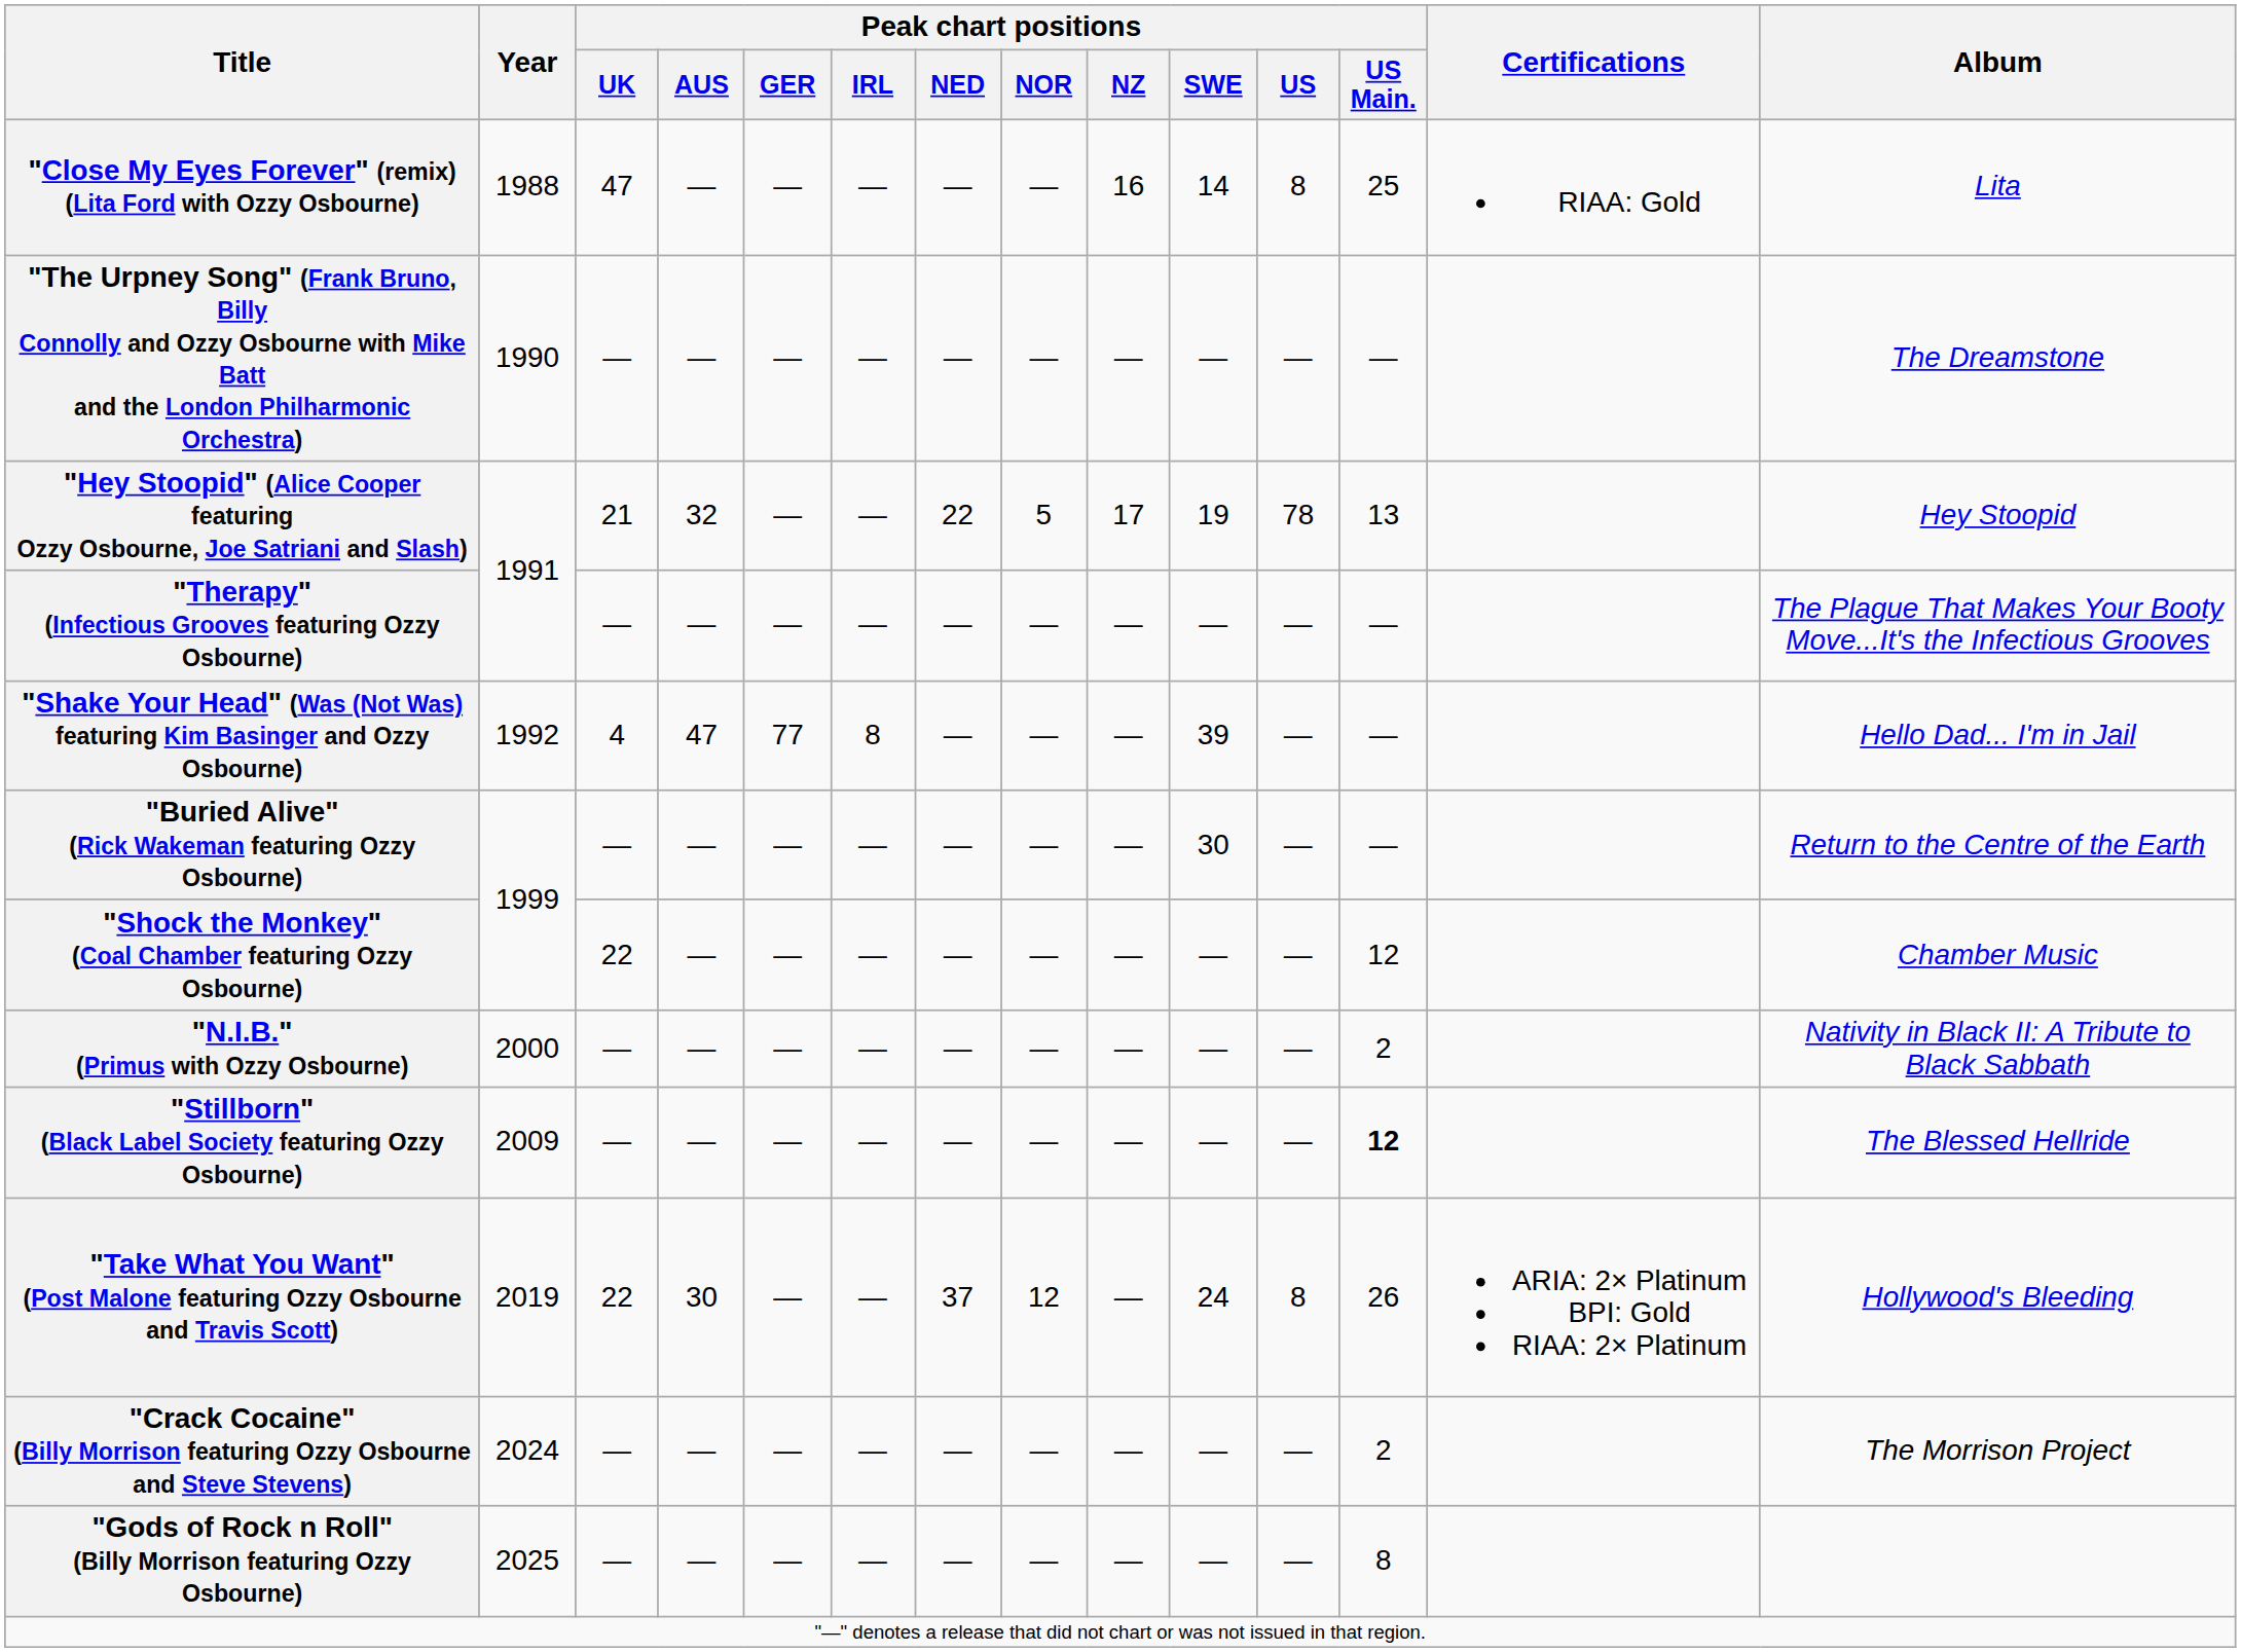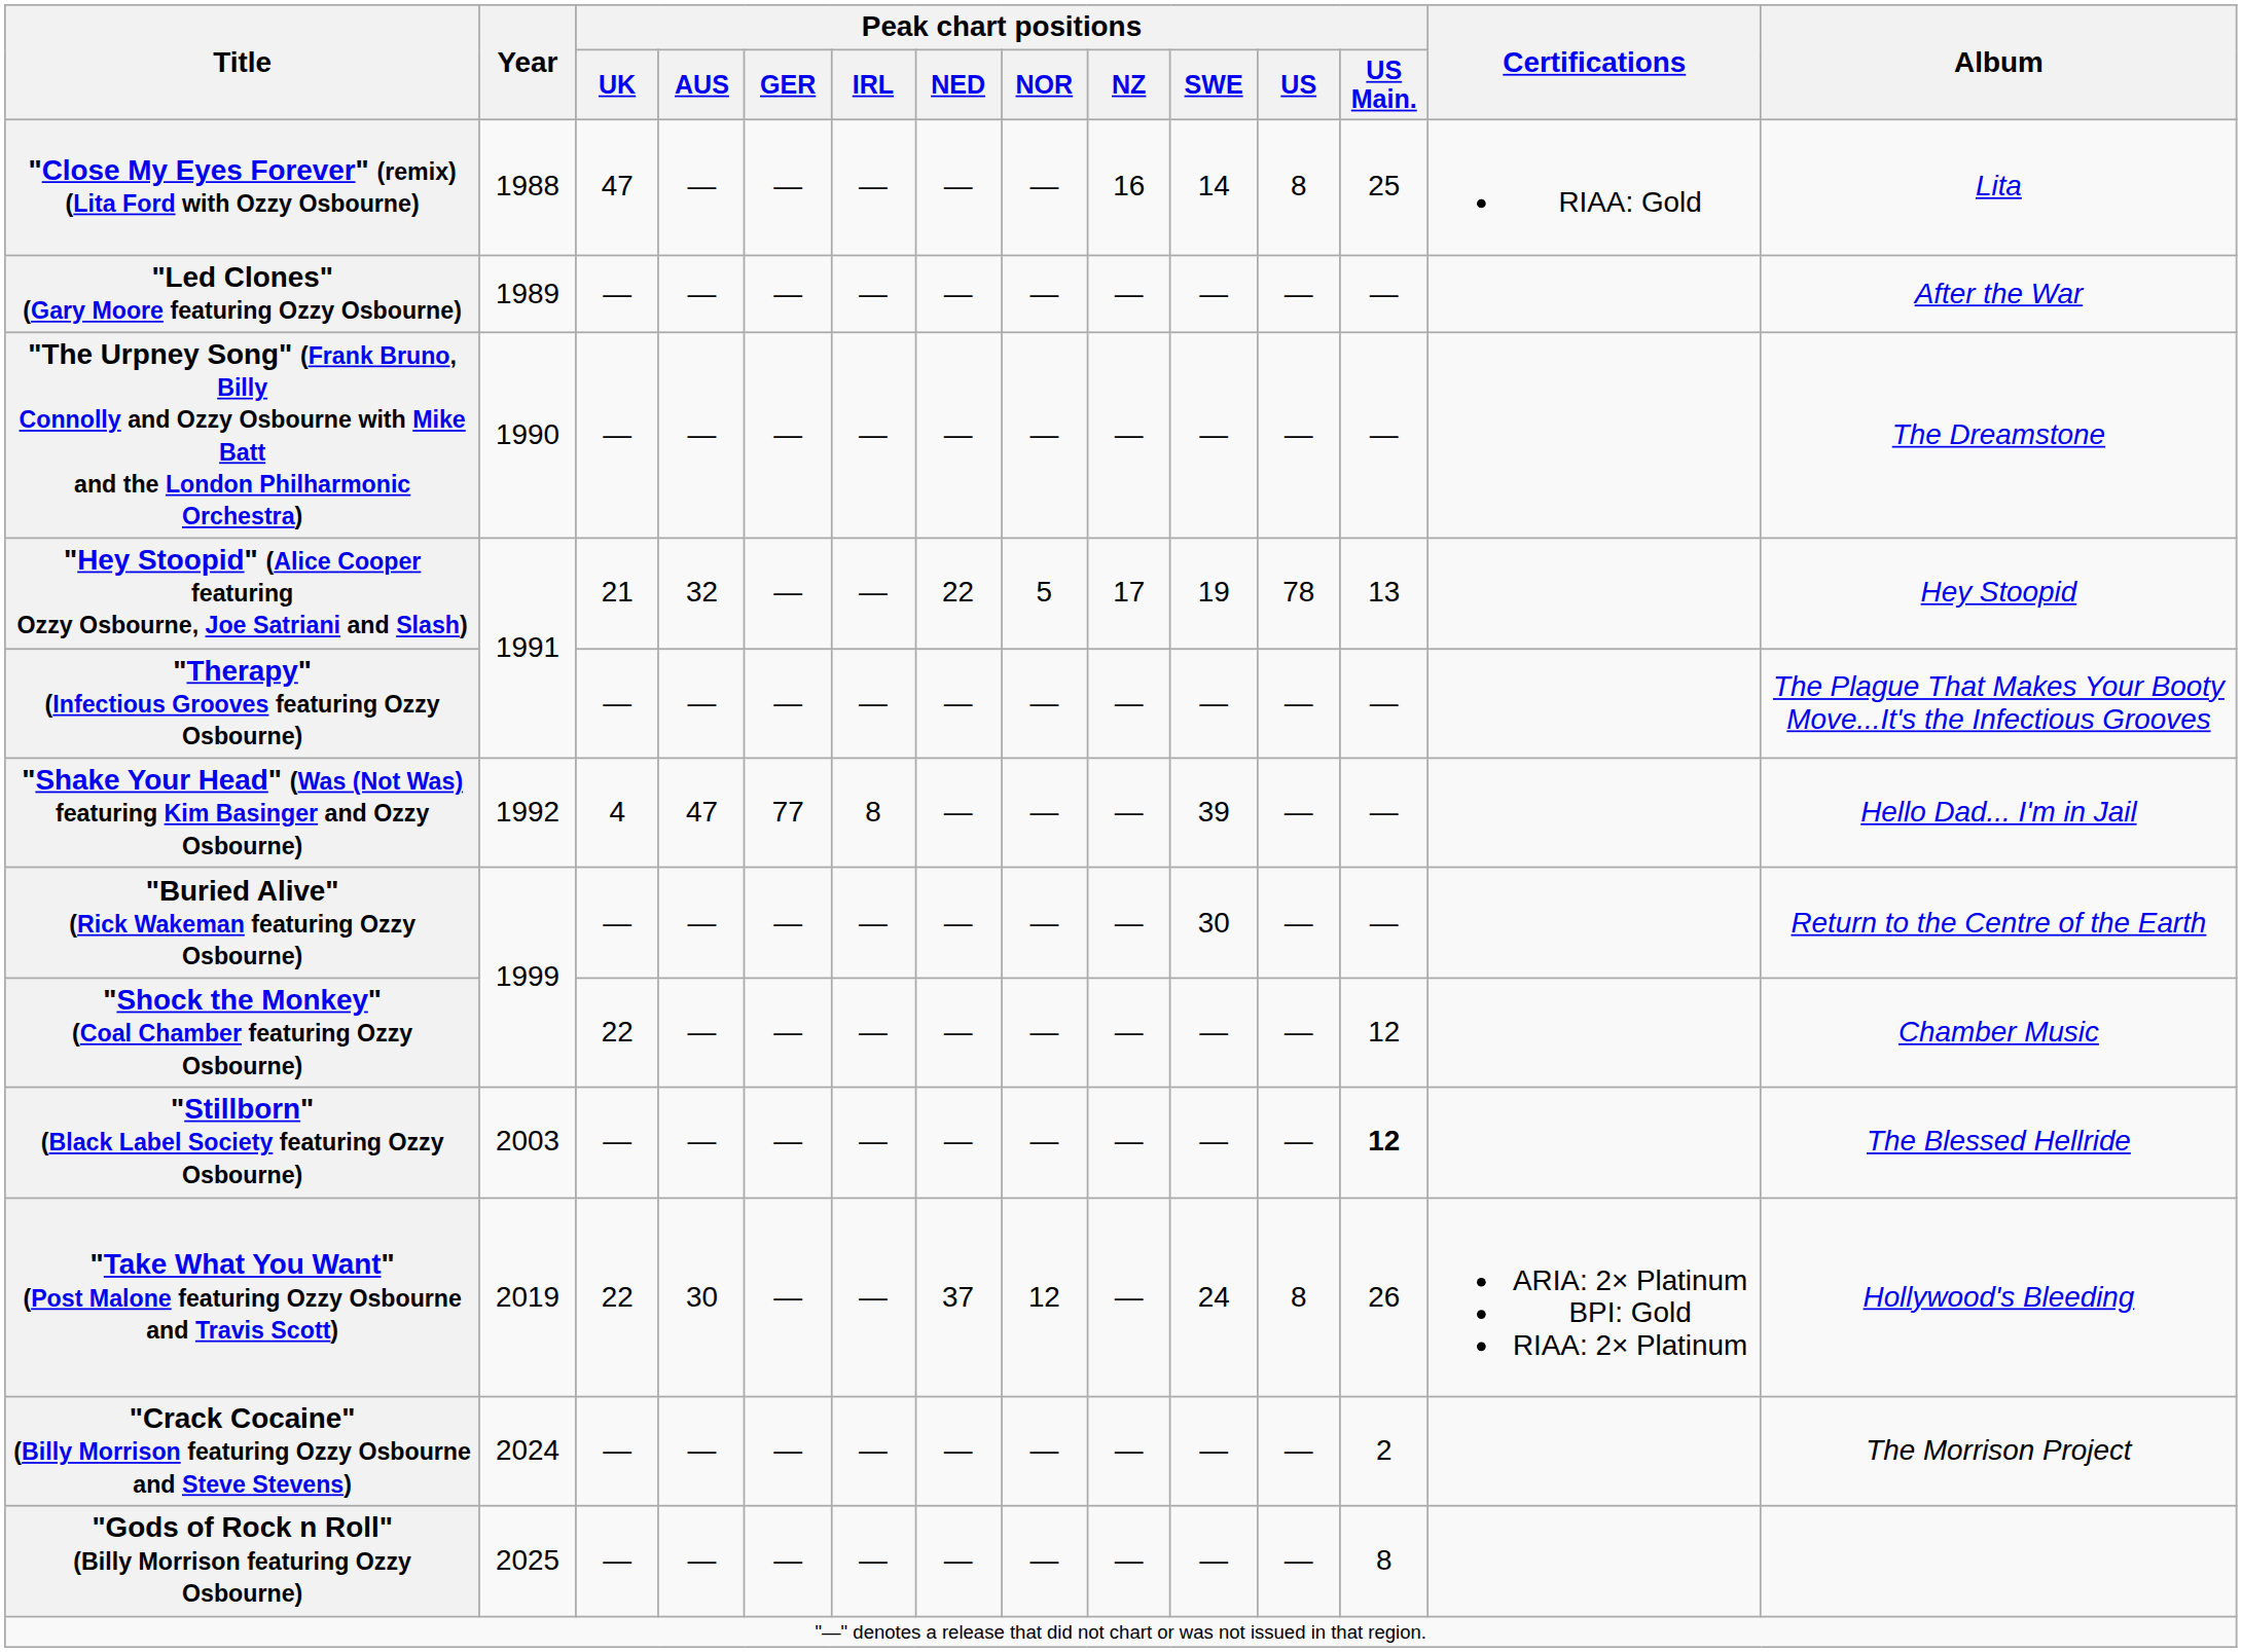+ row: "Led Clones" (Gary Moore featuring Ozzy Osbourne) | 1989 | — | — | — | — | — | — | — | — | — | — | After the War
- row: "N.I.B." (Primus with Ozzy Osbourne) | 2000 | — | — | — | — | — | — | — | — | — | 2 | Nativity in Black II: A Tribute to Black Sabbath
"Stillborn" (Black Label Society featuring Ozzy Osbourne) | Year: 2009 -> 2003
